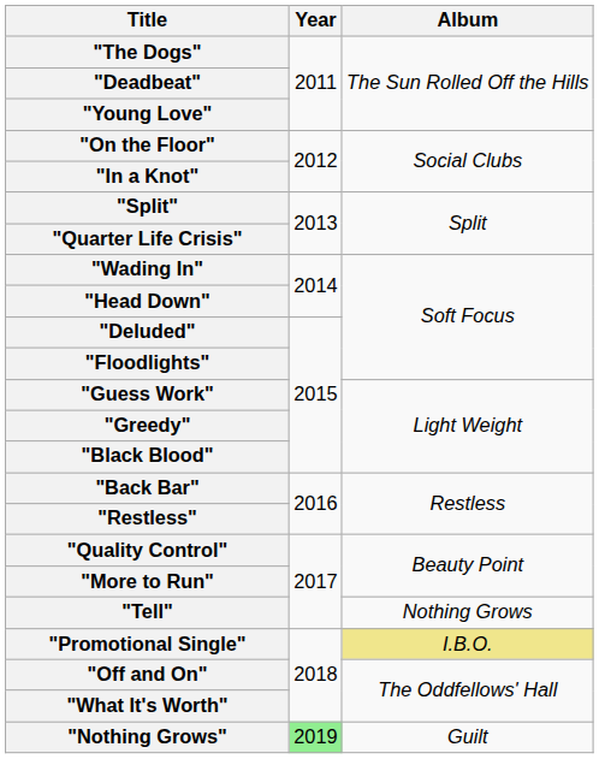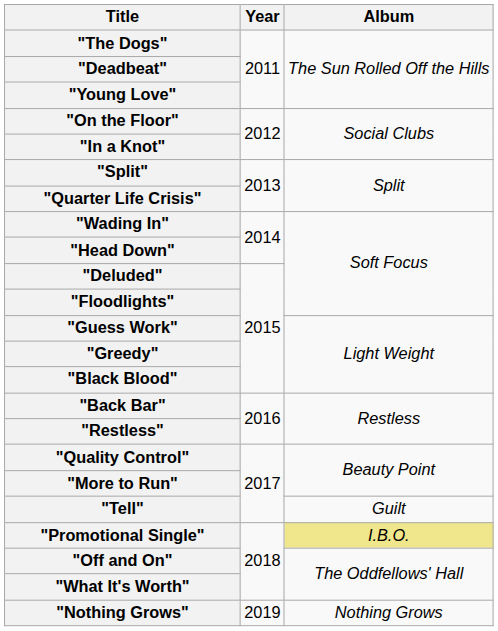"Tell" | Album: Nothing Grows -> Guilt
"Nothing Grows" | Year: lightgreen background -> no background
"Nothing Grows" | Album: Guilt -> Nothing Grows
